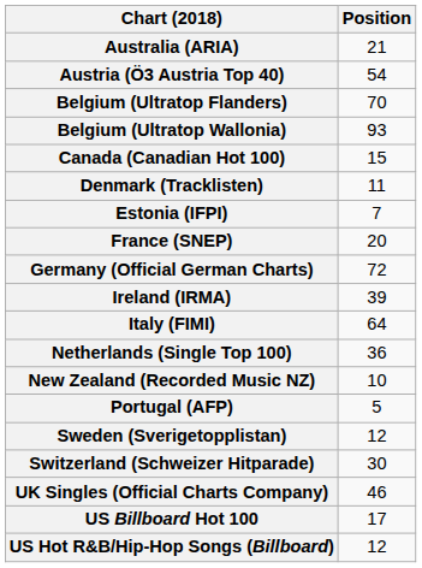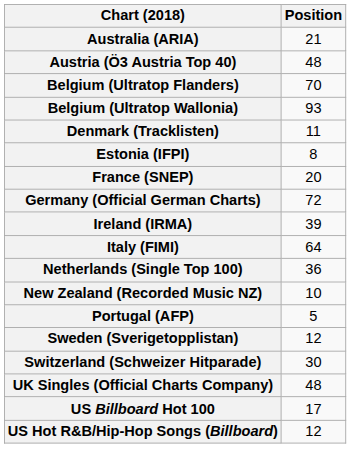Austria (Ö3 Austria Top 40) | Position: 54 -> 48
- row: Canada (Canadian Hot 100) | 15
Estonia (IFPI) | Position: 7 -> 8
UK Singles (Official Charts Company) | Position: 46 -> 48
